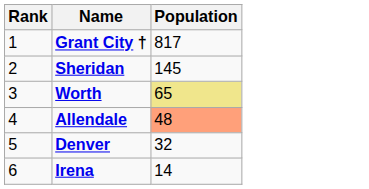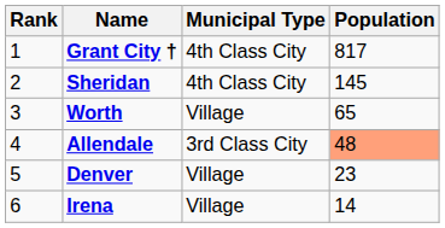+ column: Municipal Type | 4th Class City | 4th Class City | Village | 3rd Class City | Village | Village
Worth | Population: khaki background -> no background
Denver | Population: 32 -> 23
